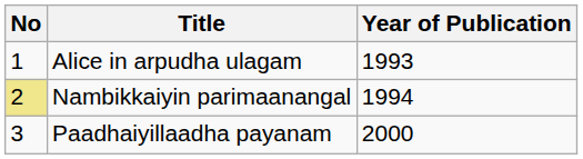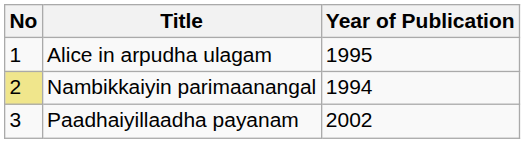Alice in arpudha ulagam | Year of Publication: 1993 -> 1995
Paadhaiyillaadha payanam | Year of Publication: 2000 -> 2002
